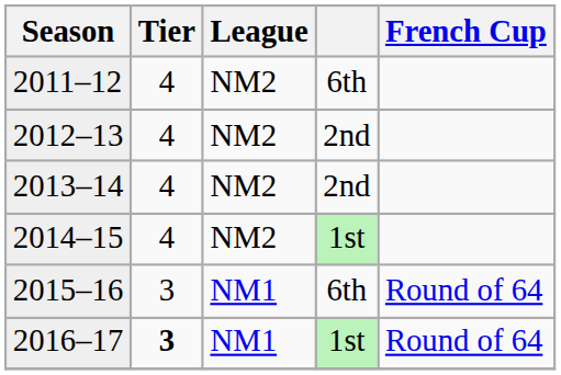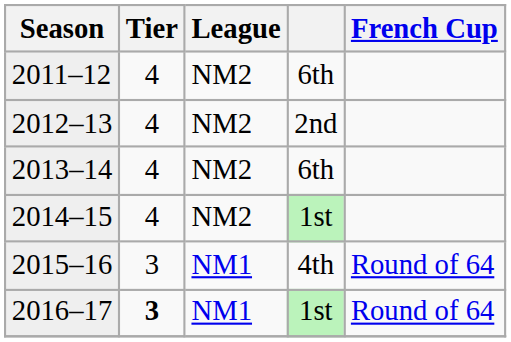2013–14 | column 4: 2nd -> 6th
2015–16 | column 4: 6th -> 4th
